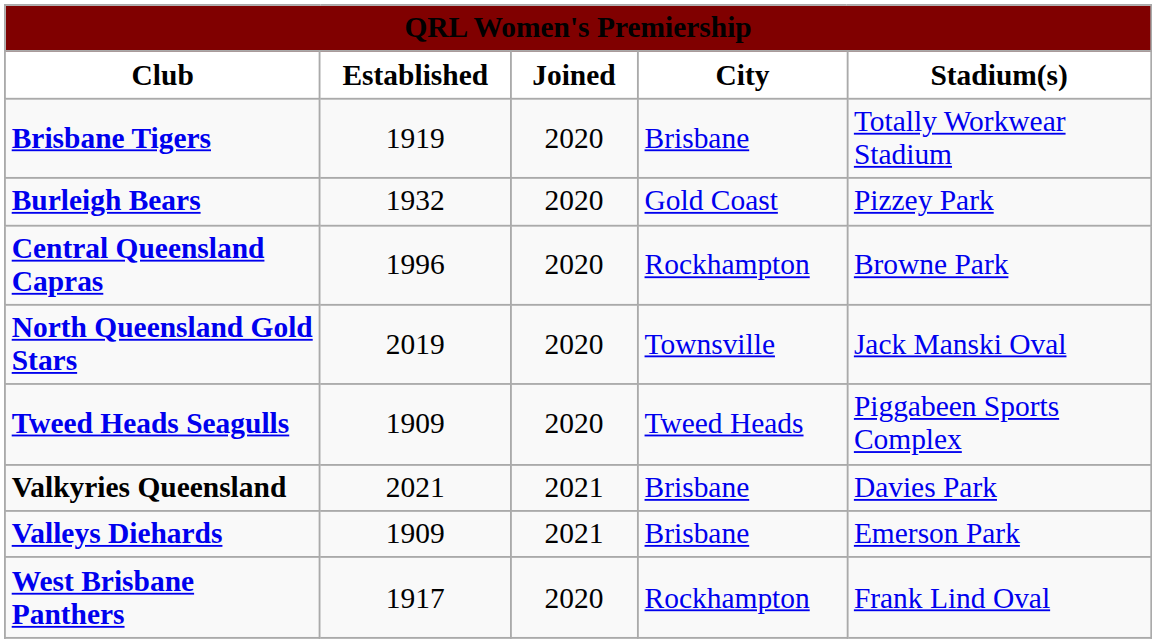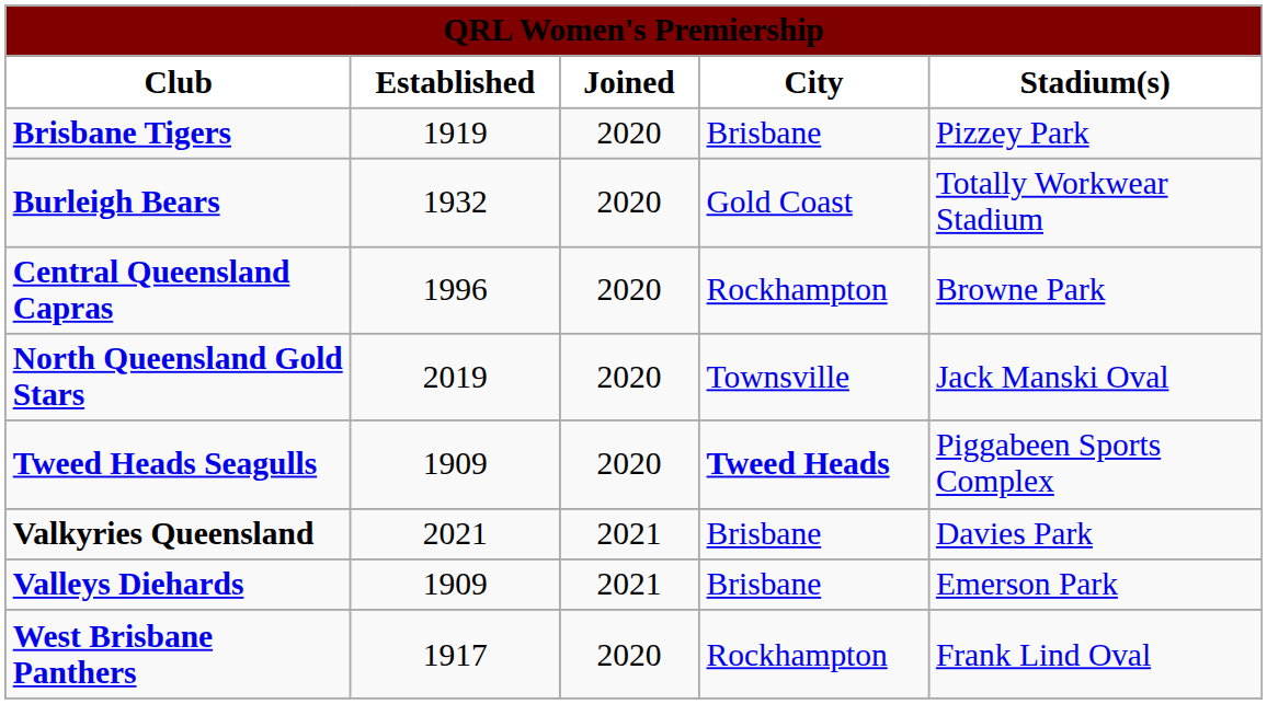Brisbane Tigers | Stadium(s): Totally Workwear Stadium -> Pizzey Park
Burleigh Bears | Stadium(s): Pizzey Park -> Totally Workwear Stadium
Tweed Heads Seagulls | City: normal -> bold
